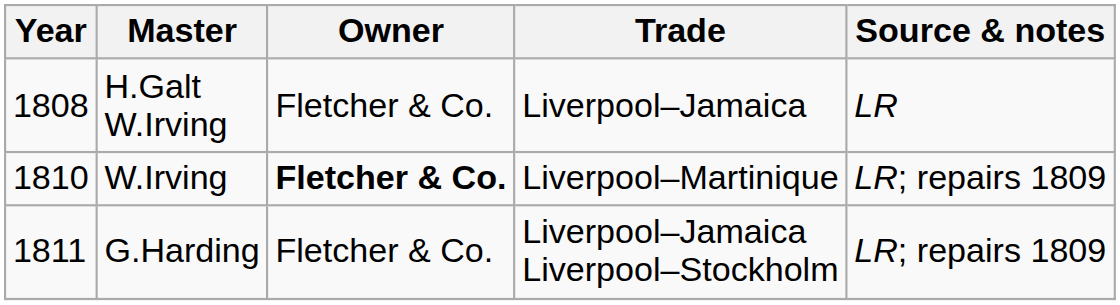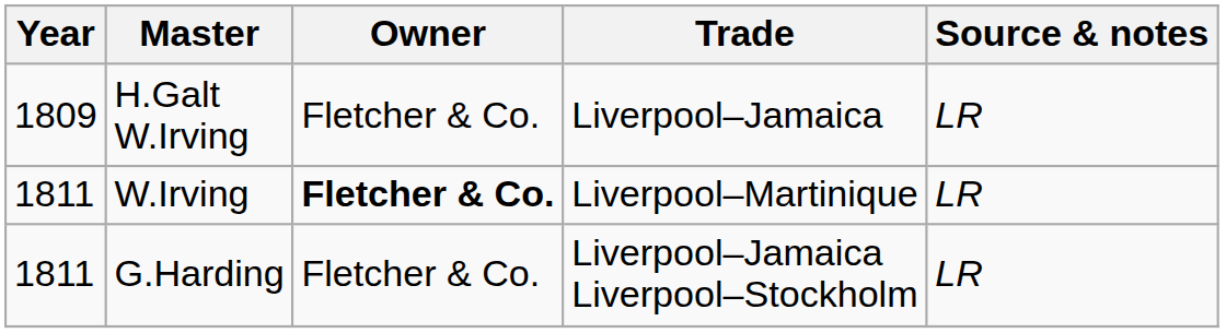H.Galt W.Irving | Year: 1808 -> 1809
W.Irving | Year: 1810 -> 1811
W.Irving | Source & notes: LR; repairs 1809 -> LR
G.Harding | Source & notes: LR; repairs 1809 -> LR
